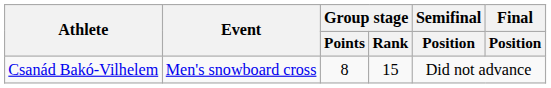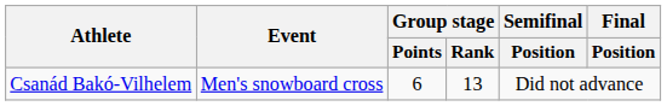Csanád Bakó-Vilhelem | Group stage / Points: 8 -> 6
Csanád Bakó-Vilhelem | Group stage / Rank: 15 -> 13
